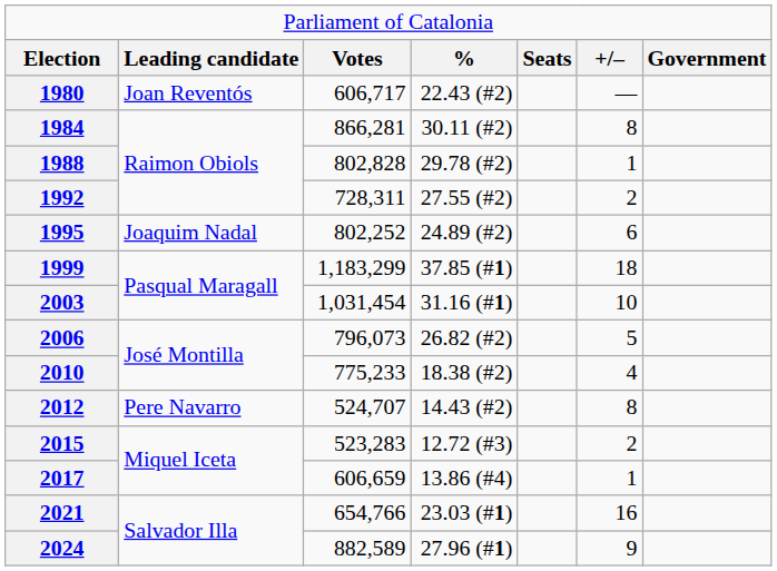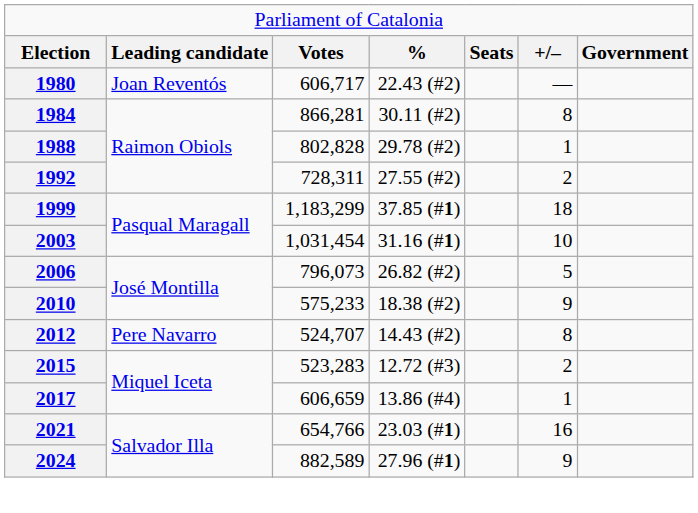- row: 1995 | Joaquim Nadal | 802,252 | 24.89 (#2) | 6
2010 | column 3: 775,233 -> 575,233
2010 | column 6: 4 -> 9
